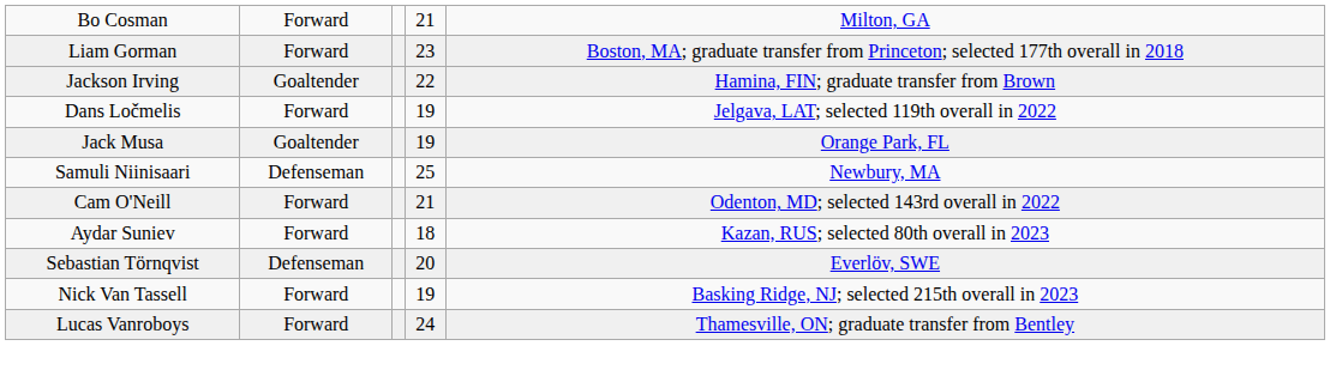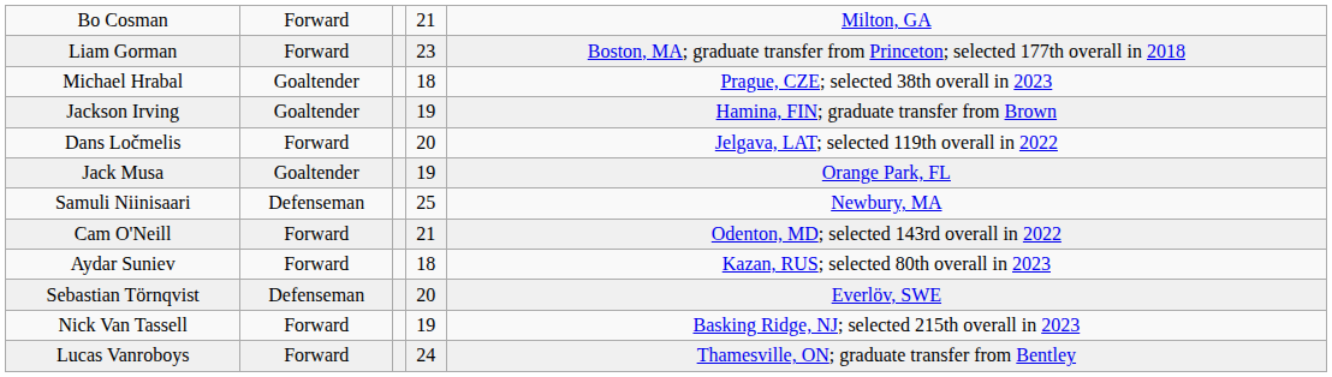+ row: Michael Hrabal | Goaltender | 18 | Prague, CZE; selected 38th overall in 2023
Jackson Irving | column 4: 22 -> 19
Dans Ločmelis | column 4: 19 -> 20
